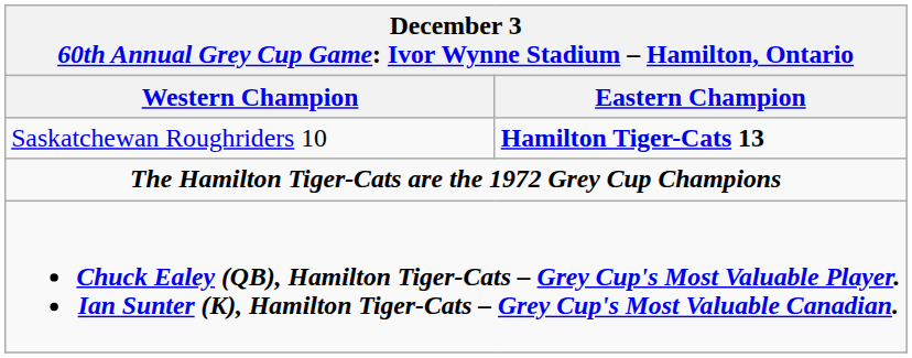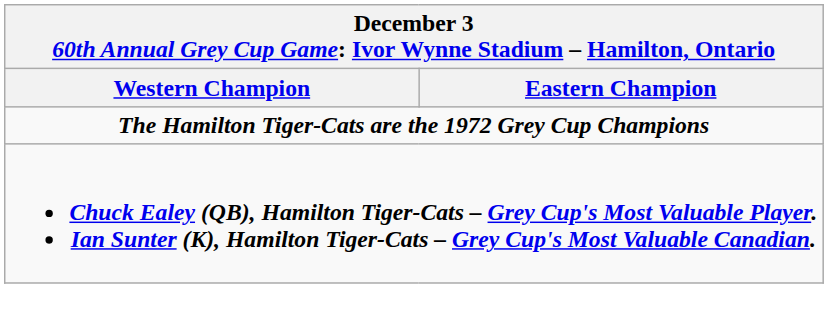- row: Saskatchewan Roughriders 10 | Hamilton Tiger-Cats 13
